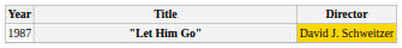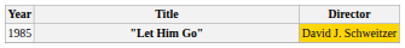"Let Him Go" | Year: 1987 -> 1985
